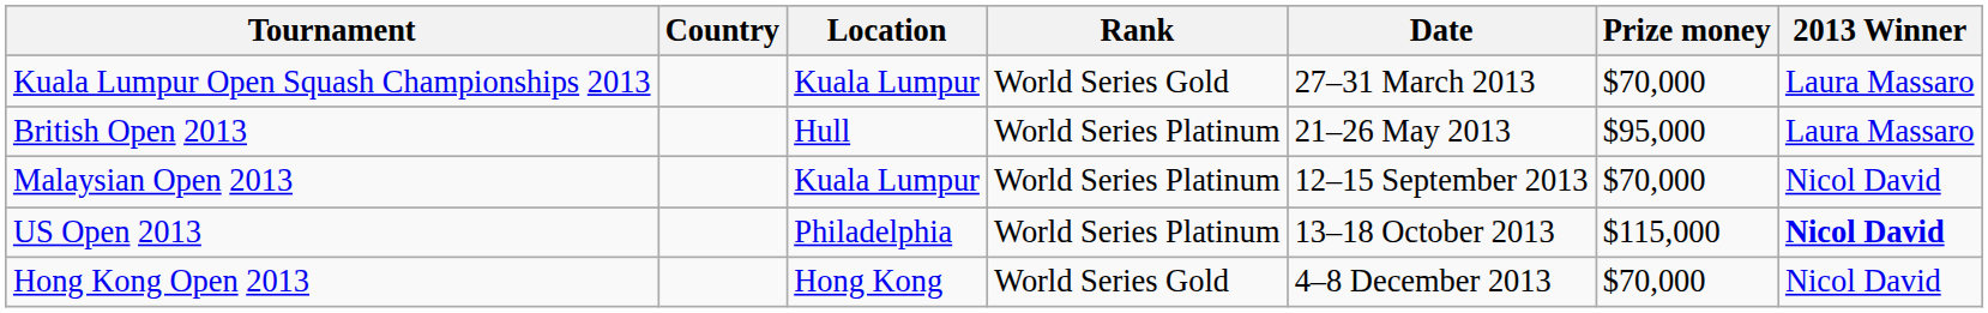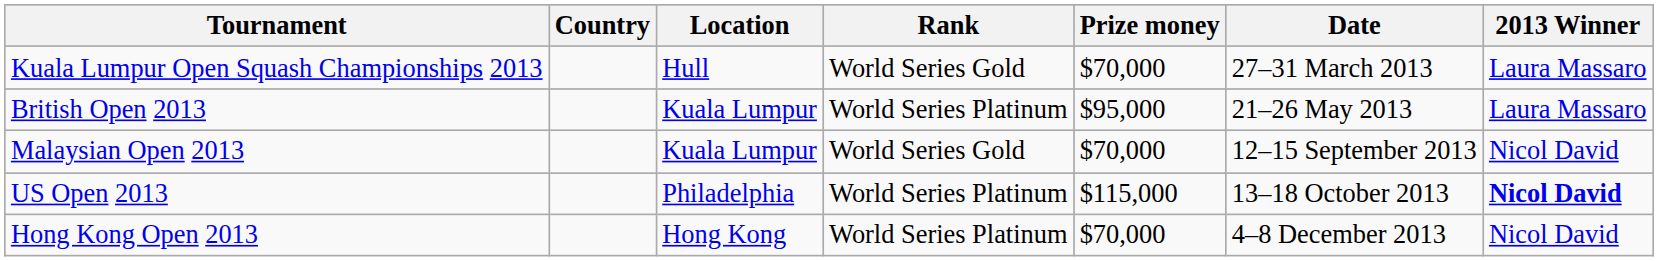columns swapped: Prize money <-> Date
Kuala Lumpur Open Squash Championships 2013 | Location: Kuala Lumpur -> Hull
British Open 2013 | Location: Hull -> Kuala Lumpur
Malaysian Open 2013 | Rank: World Series Platinum -> World Series Gold
Hong Kong Open 2013 | Rank: World Series Gold -> World Series Platinum
